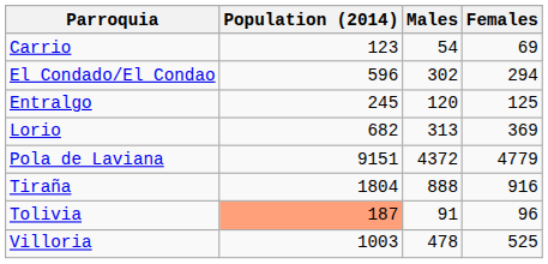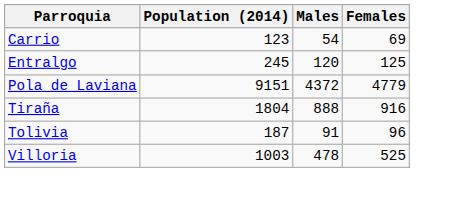- row: El Condado/El Condao | 596 | 302 | 294
- row: Lorio | 682 | 313 | 369
Tolivia | Population (2014): lightsalmon background -> no background
